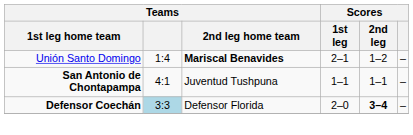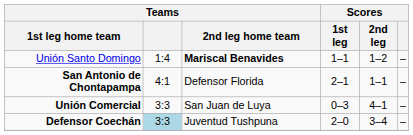Unión Santo Domingo | Scores / 1st leg: 2–1 -> 1–1
San Antonio de Chontapampa | Teams / 2nd leg home team: Juventud Tushpuna -> Defensor Florida
San Antonio de Chontapampa | Scores / 1st leg: 1–1 -> 2–1
+ row: Unión Comercial | 3:3 | San Juan de Luya | 0–3 | 4–1 | –
Defensor Coechán | Teams / 2nd leg home team: Defensor Florida -> Juventud Tushpuna
Defensor Coechán | Scores / 2nd leg: bold -> normal
